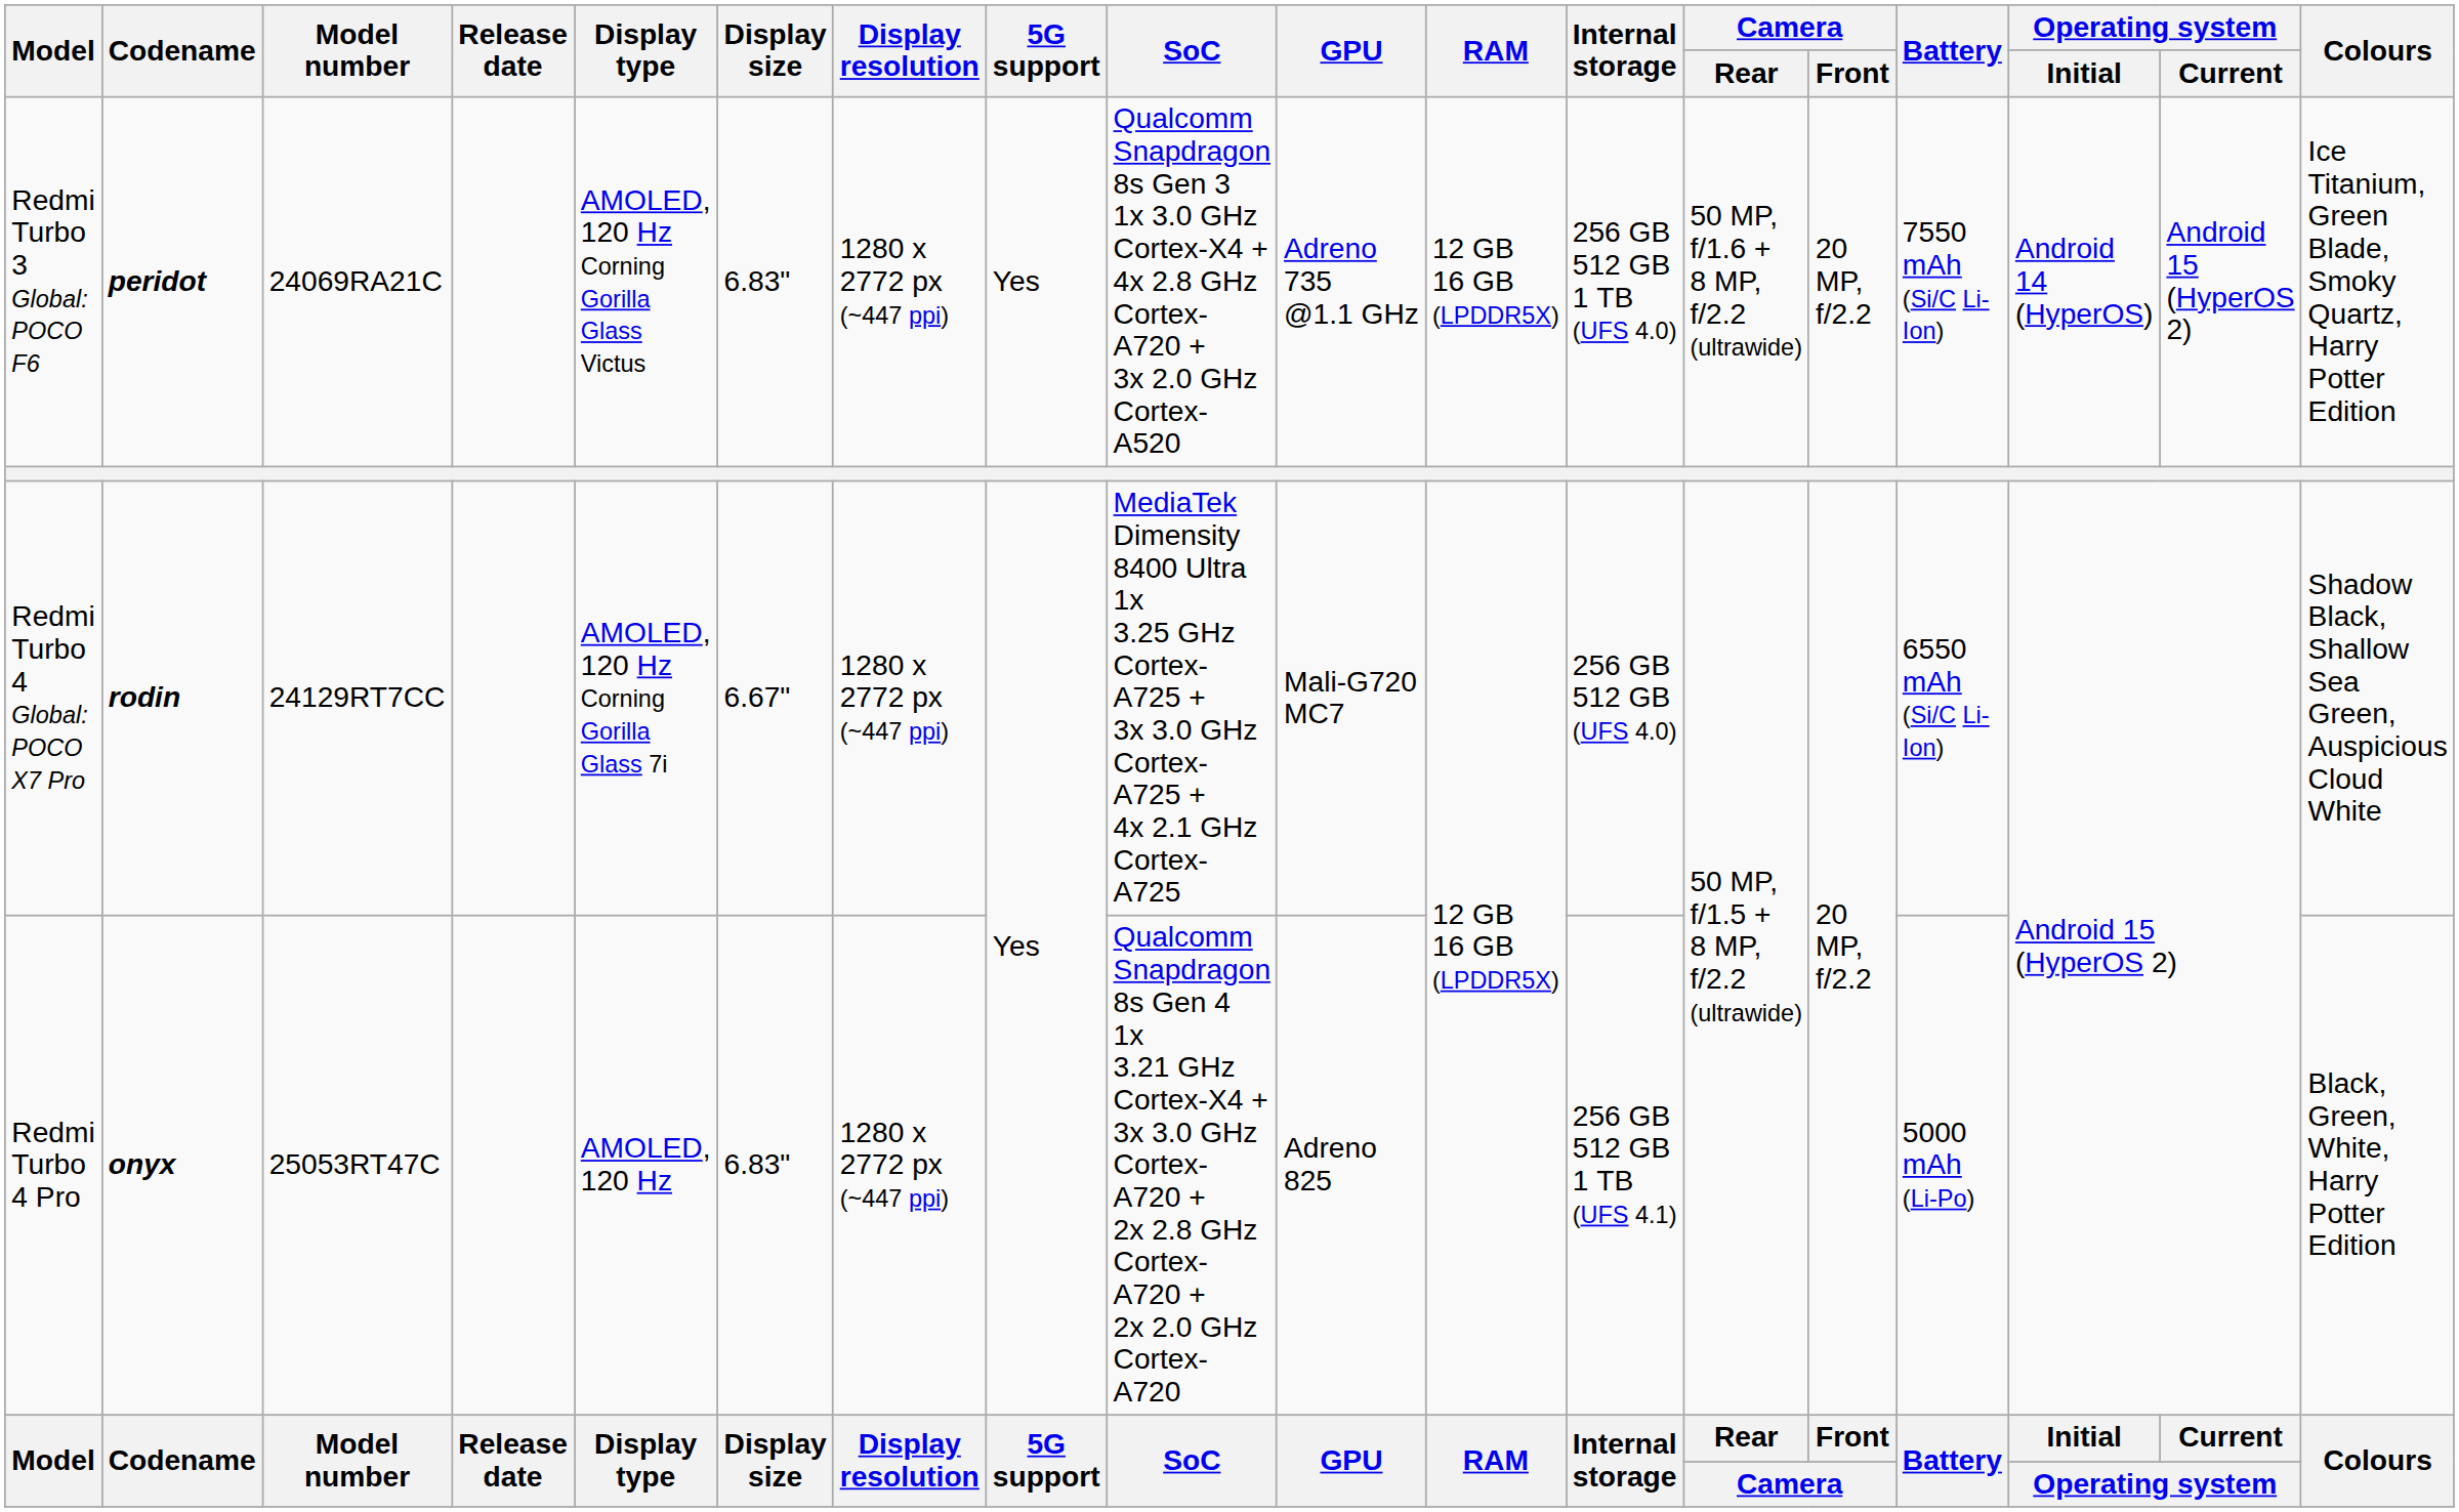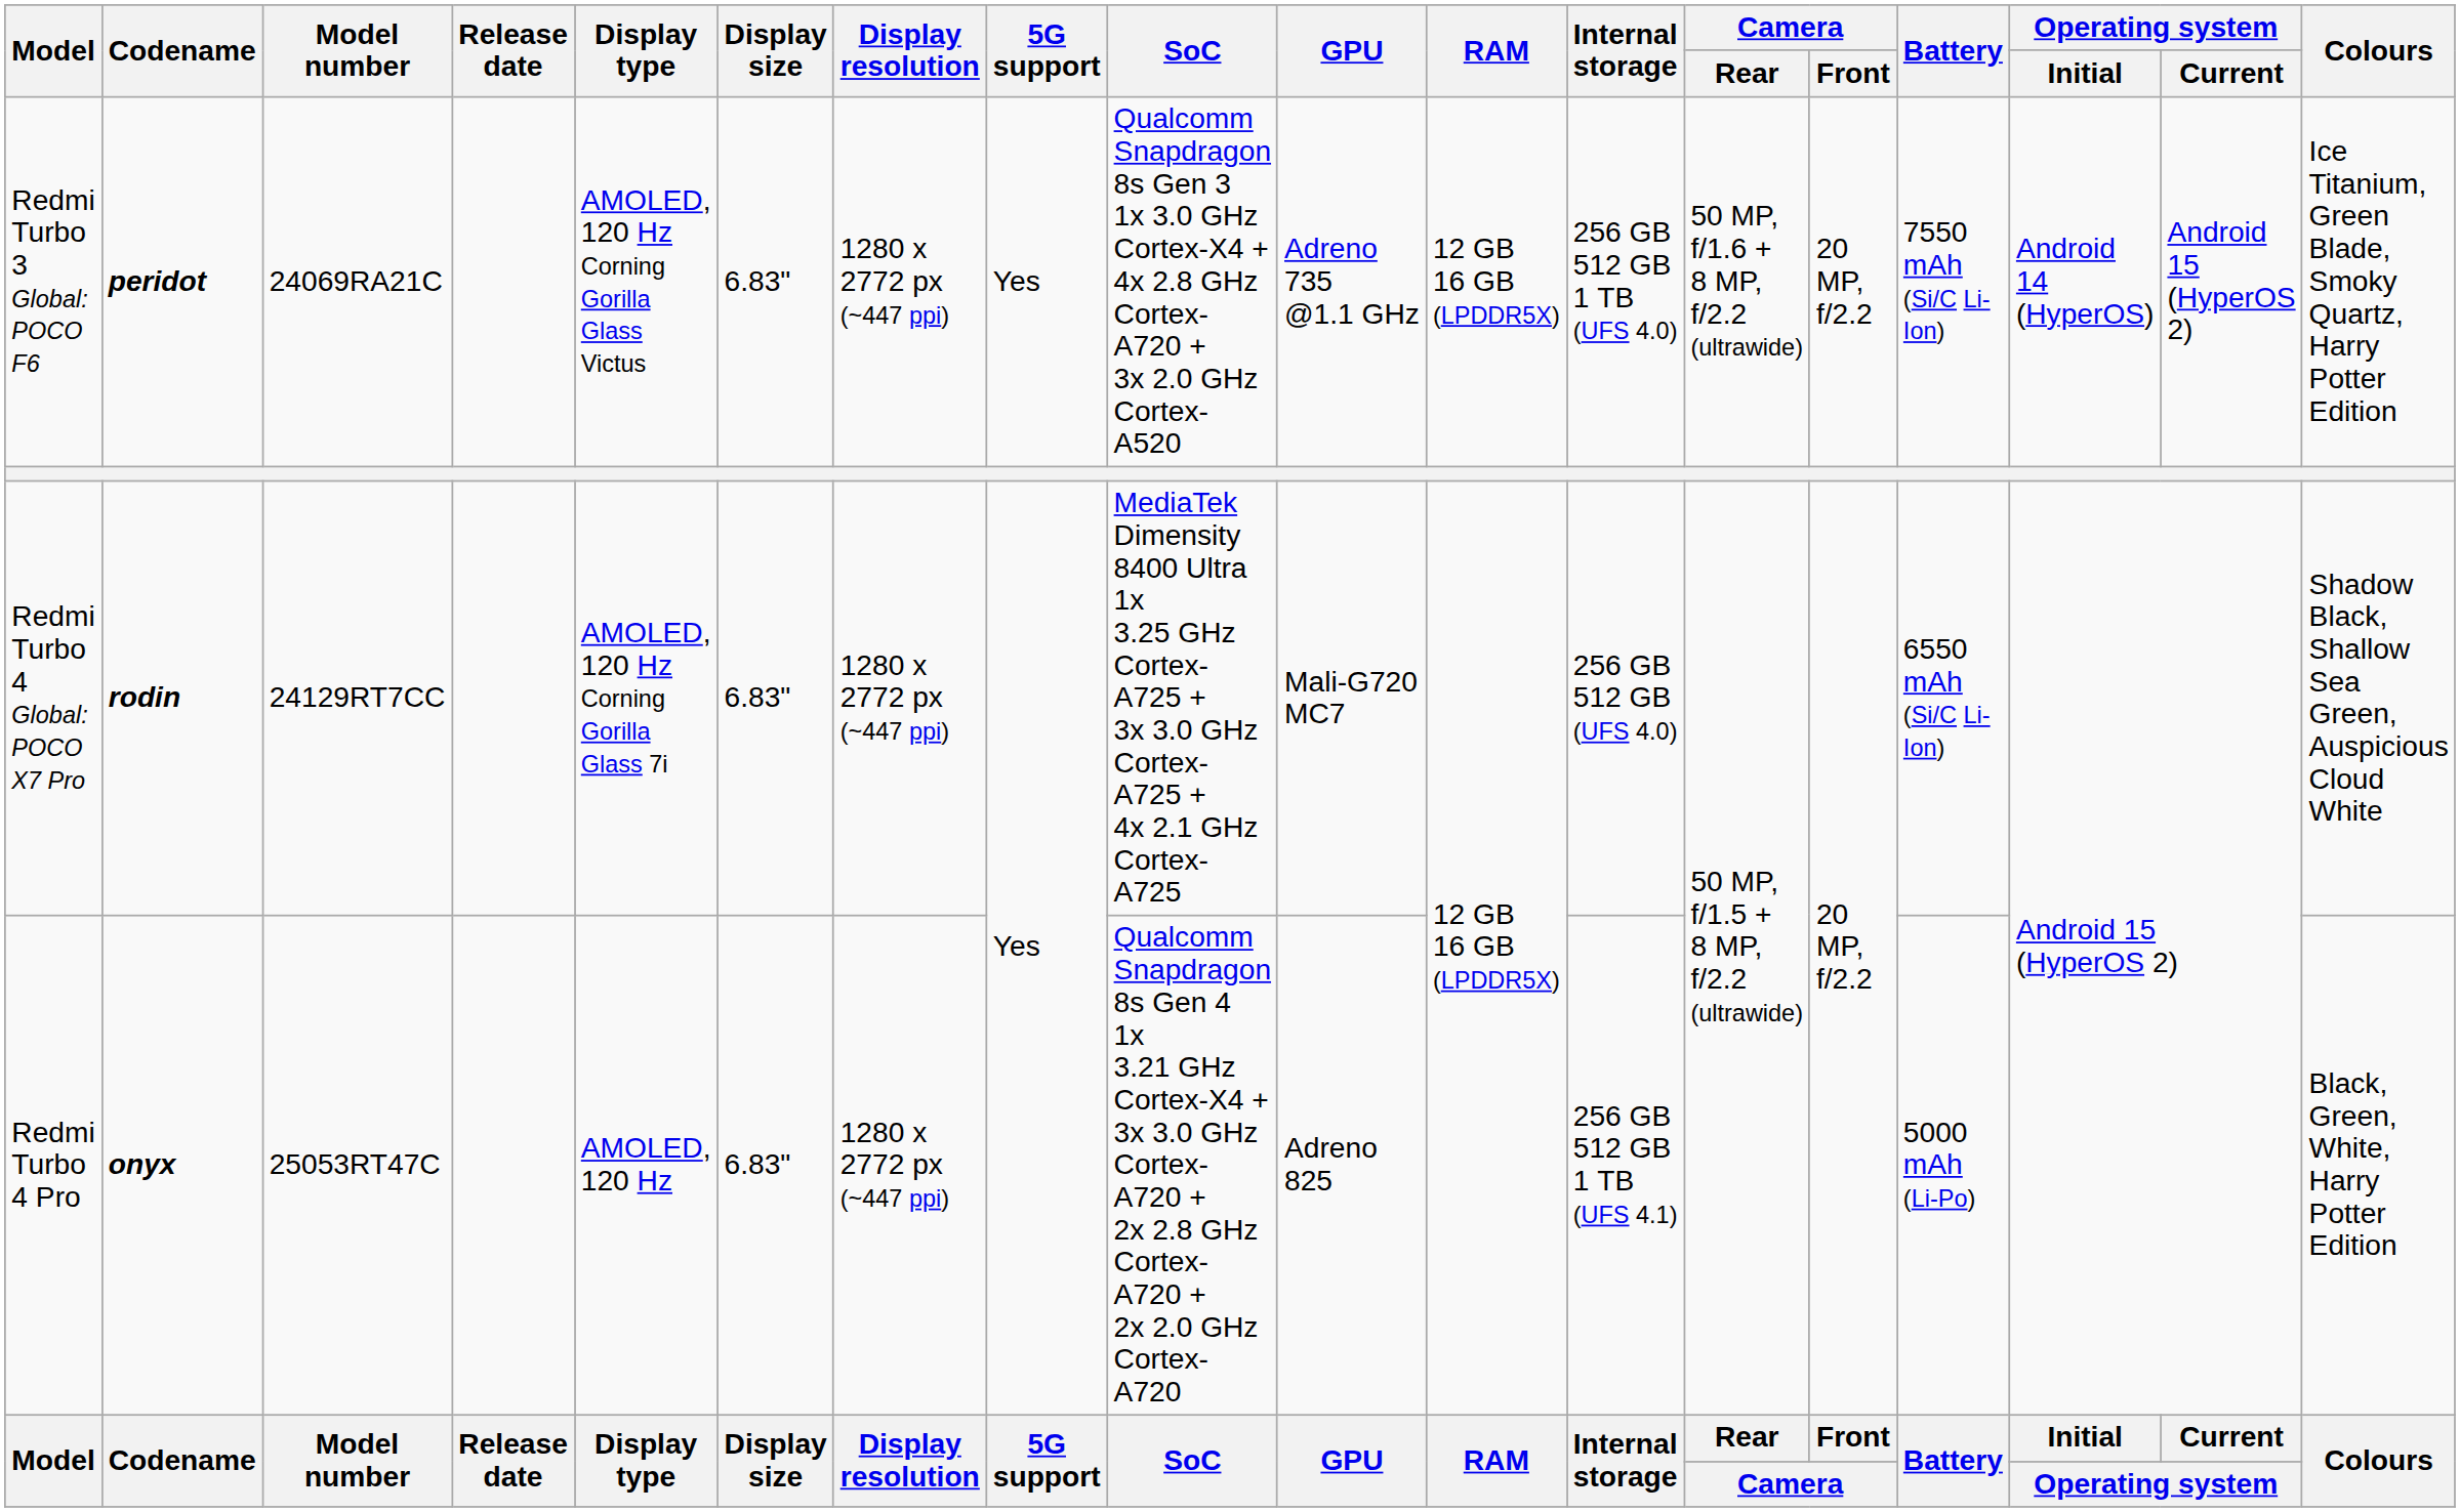Redmi Turbo 4 Global: POCO X7 Pro | Display size: 6.67" -> 6.83"
